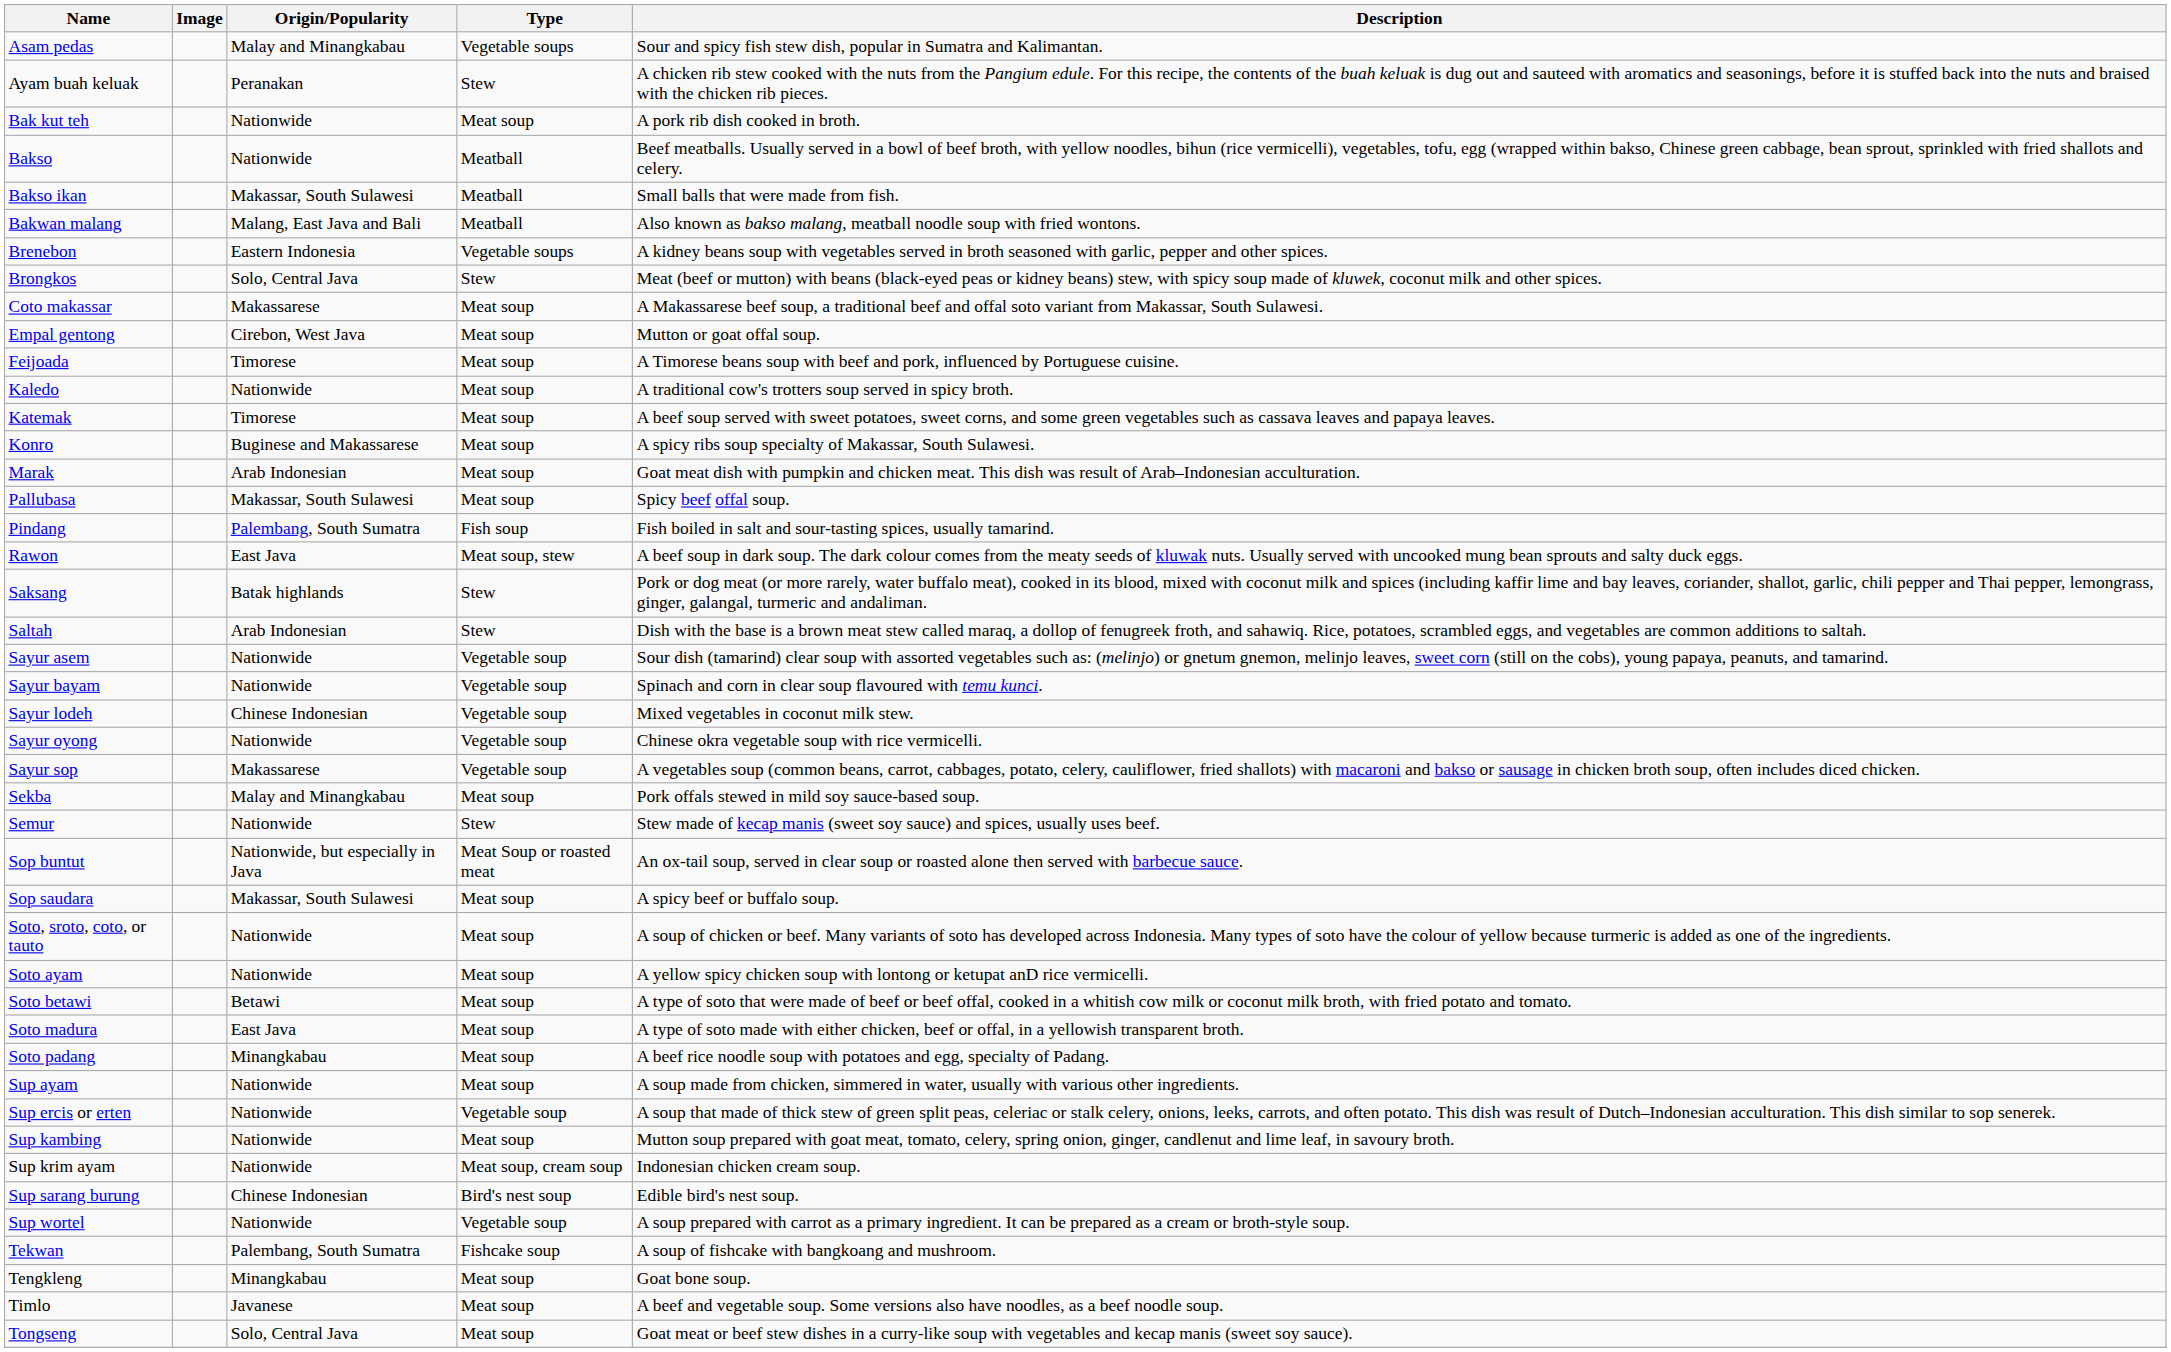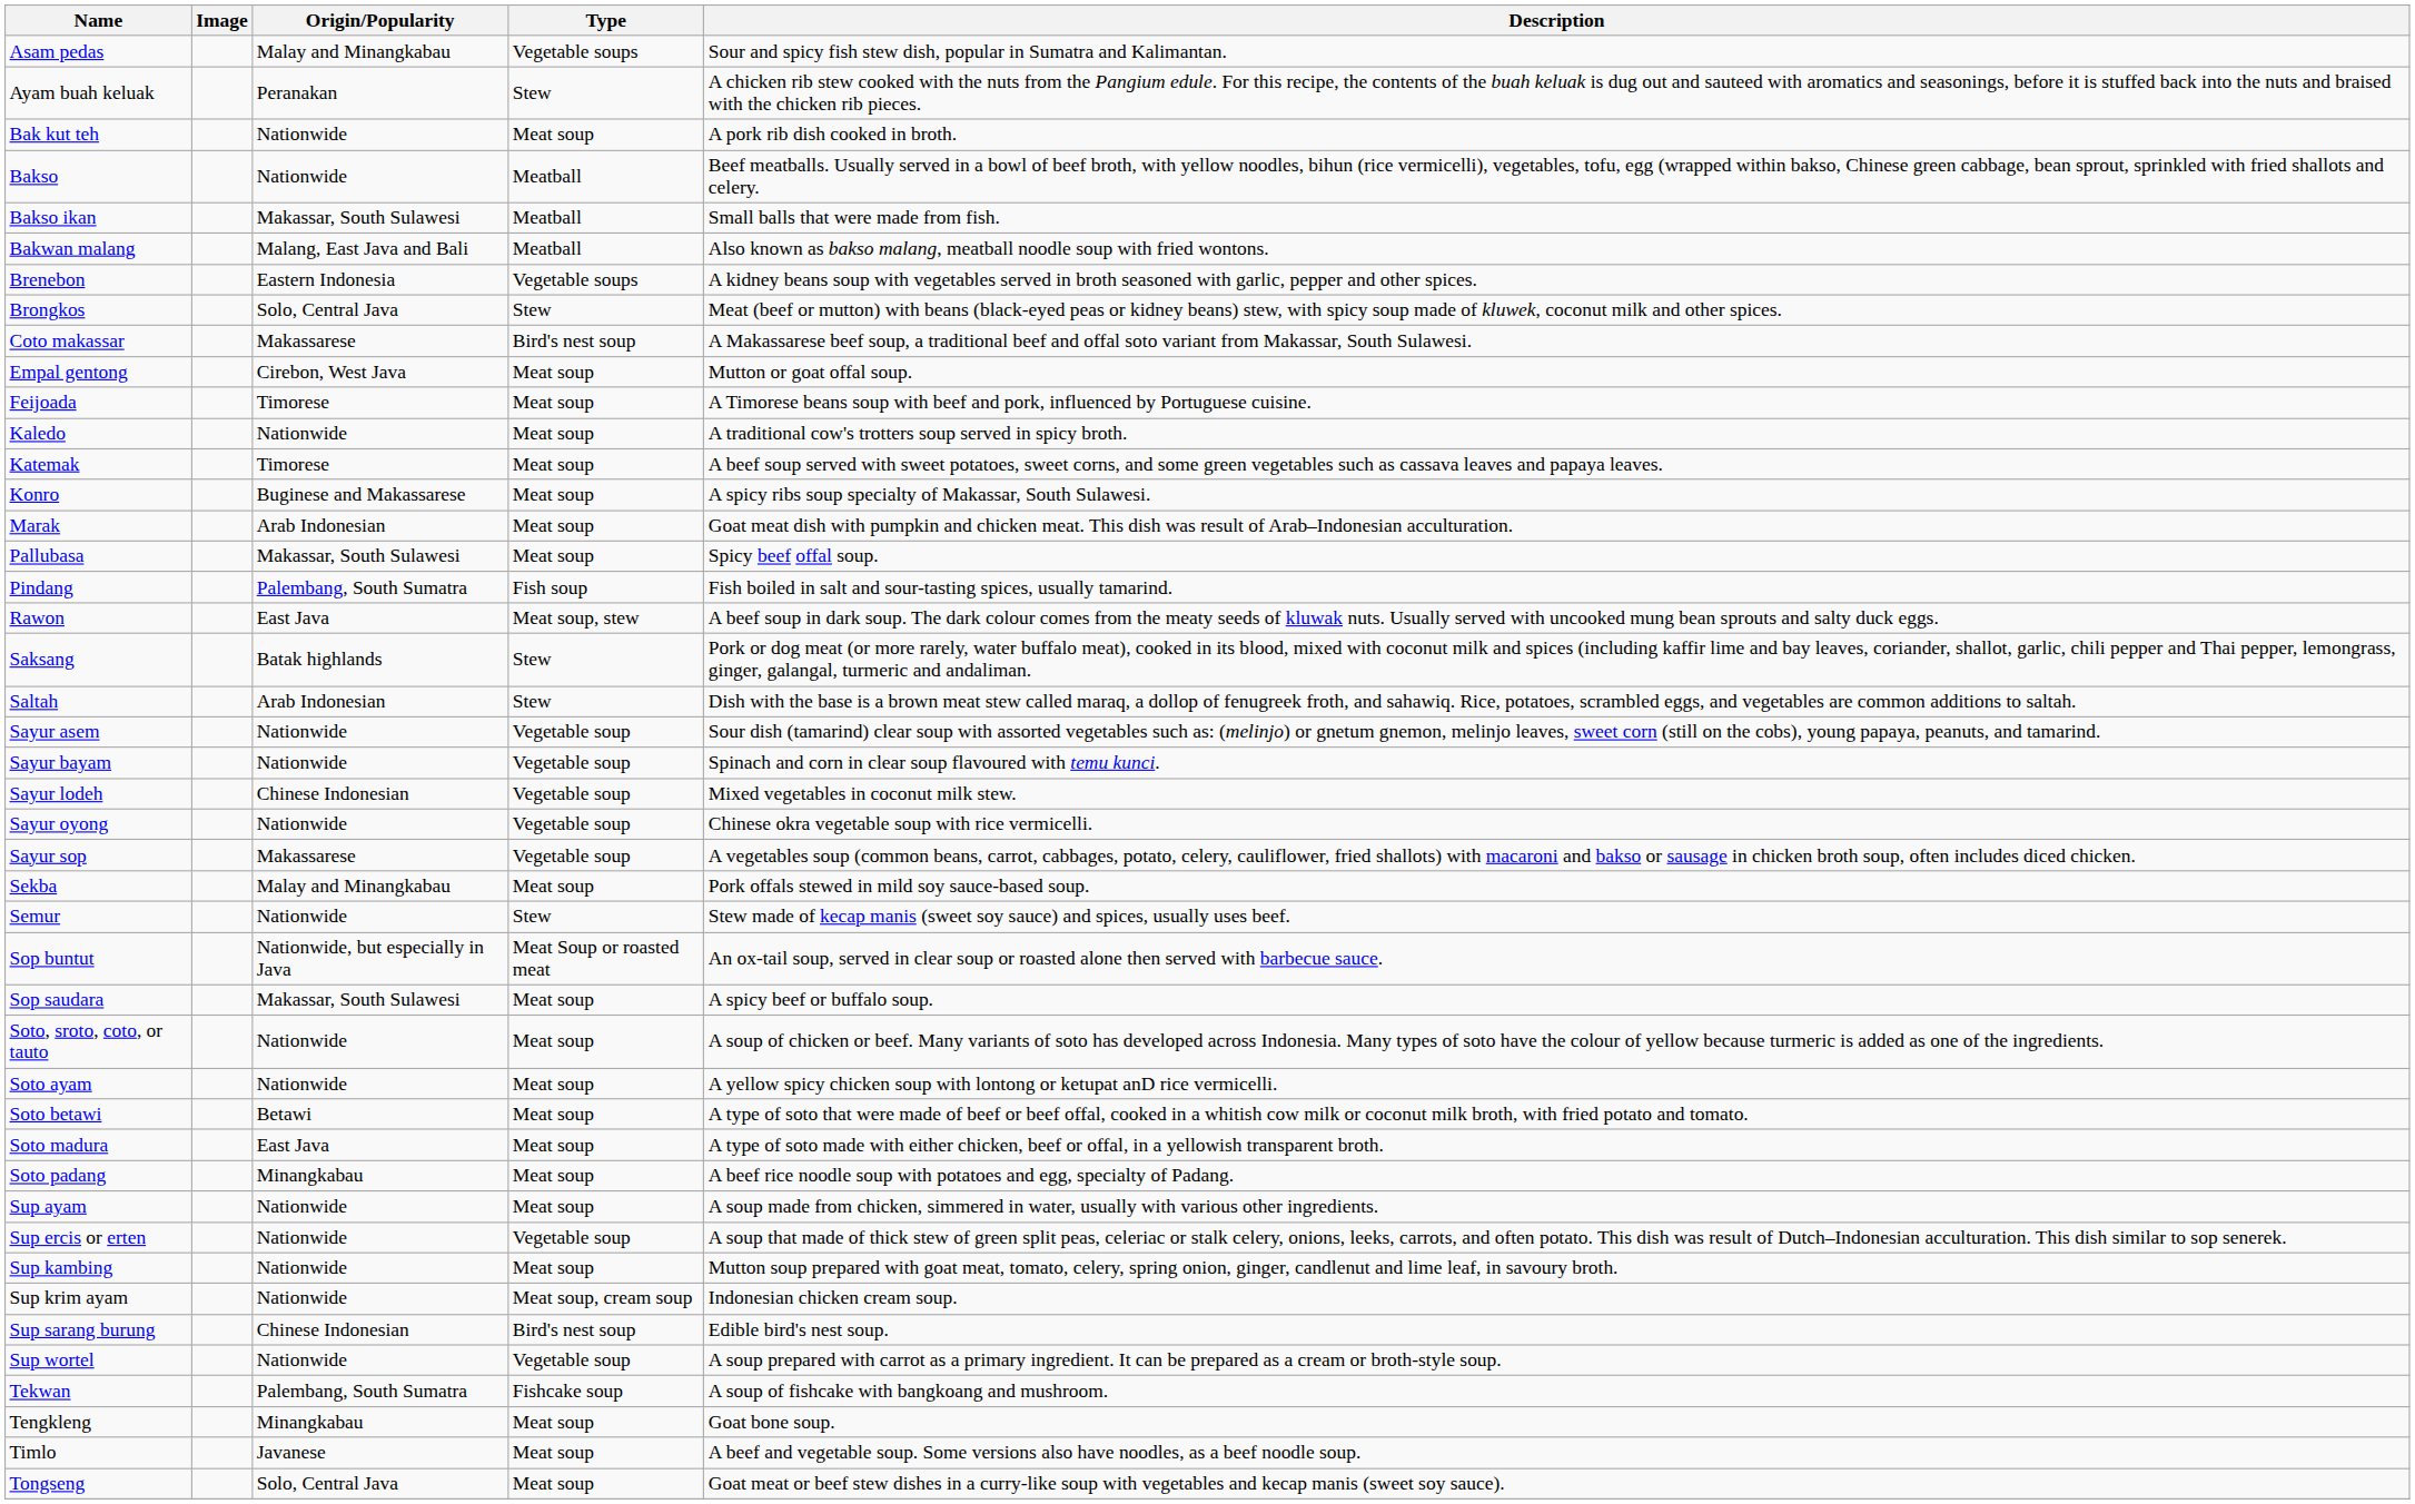Coto makassar | Type: Meat soup -> Bird's nest soup
